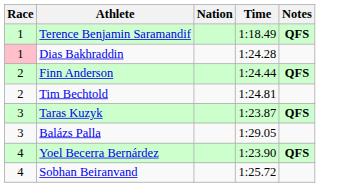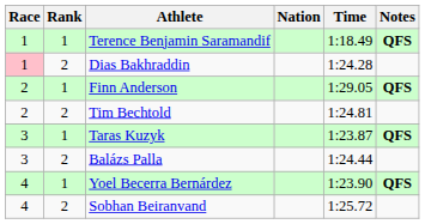+ column: Rank | 1 | 2 | 1 | 2 | 1 | 2 | 1 | 2
Finn Anderson | Time: 1:24.44 -> 1:29.05
Balázs Palla | Time: 1:29.05 -> 1:24.44
